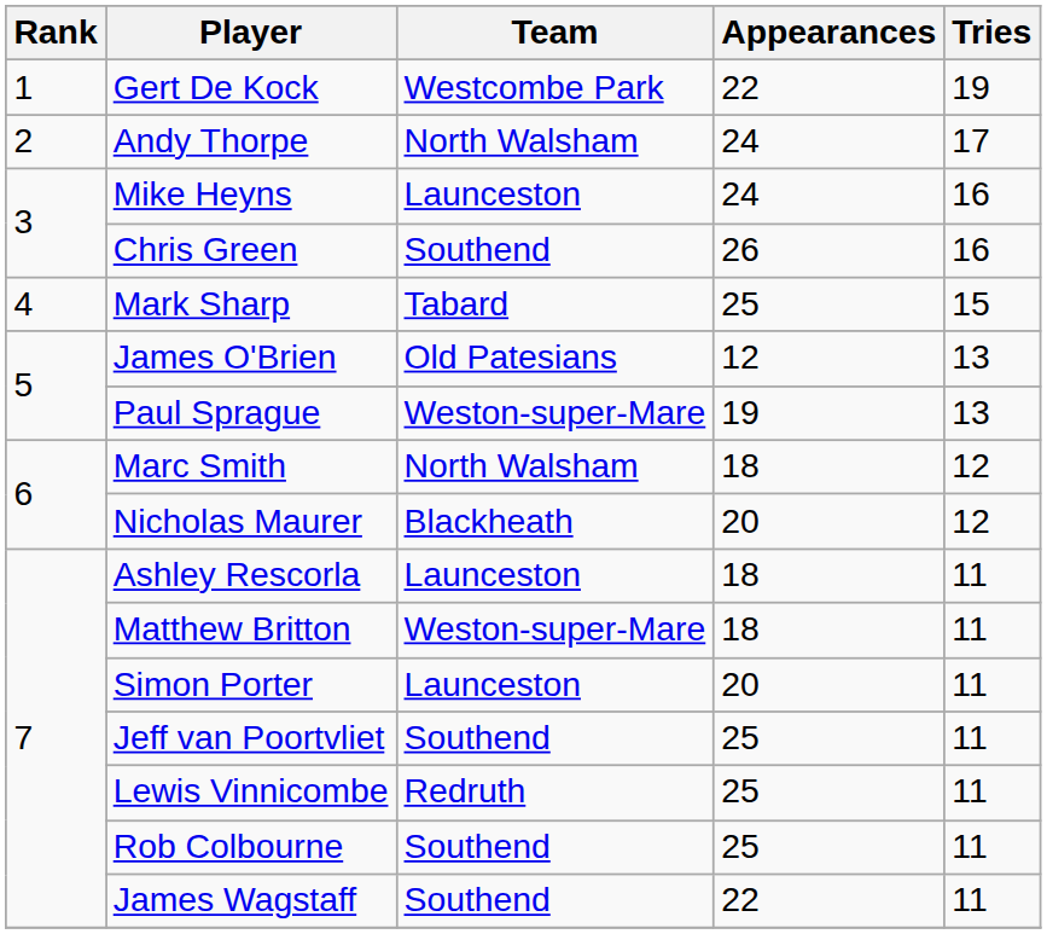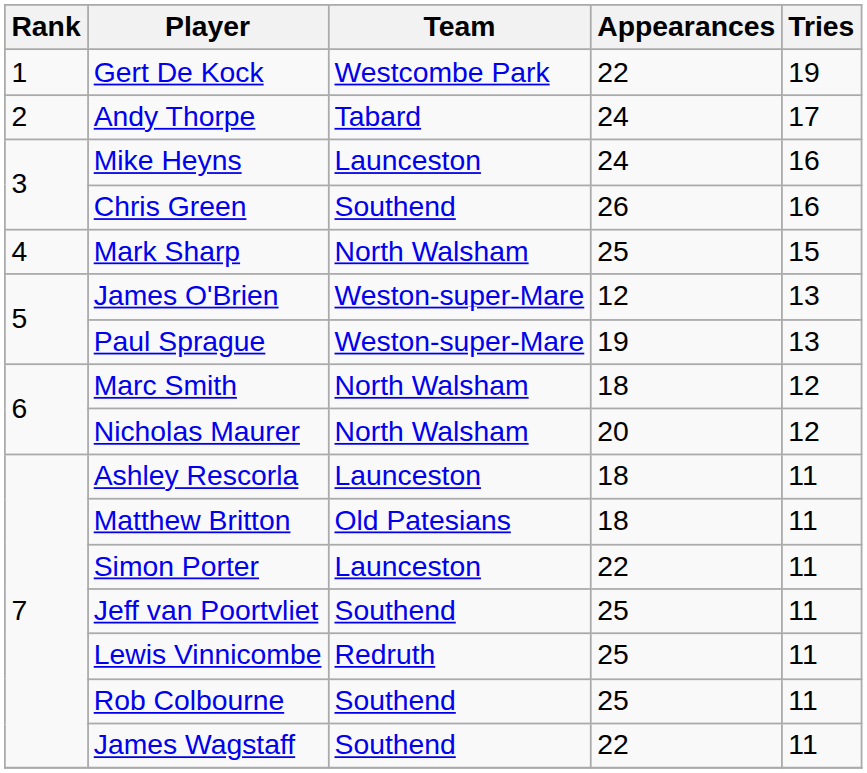Andy Thorpe | Team: North Walsham -> Tabard
Mark Sharp | Team: Tabard -> North Walsham
James O'Brien | Team: Old Patesians -> Weston-super-Mare
Nicholas Maurer | Team: Blackheath -> North Walsham
Matthew Britton | Team: Weston-super-Mare -> Old Patesians
Simon Porter | Appearances: 20 -> 22
